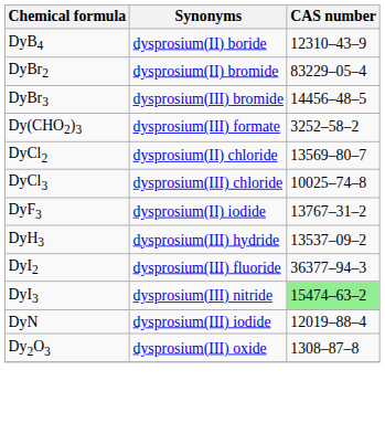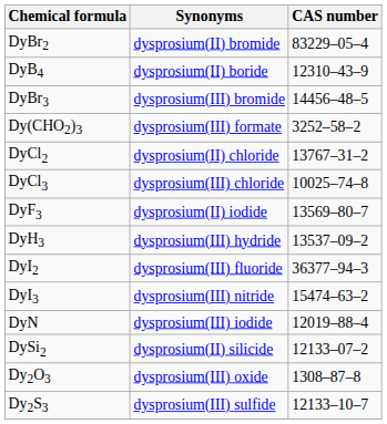rows swapped: DyB4 <-> DyBr2
DyCl2 | CAS number: 13569–80–7 -> 13767–31–2
DyF3 | CAS number: 13767–31–2 -> 13569–80–7
DyI3 | CAS number: lightgreen background -> no background
+ row: DySi2 | dysprosium(II) silicide | 12133–07–2
+ row: Dy2S3 | dysprosium(III) sulfide | 12133–10–7
